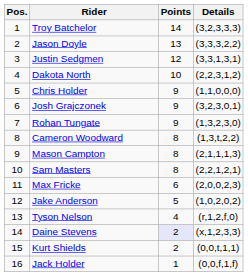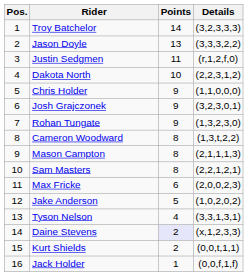Justin Sedgmen | Points: 12 -> 11
Justin Sedgmen | Details: (3,3,1,3,1) -> (r,1,2,f,0)
Tyson Nelson | Details: (r,1,2,f,0) -> (3,3,1,3,1)
